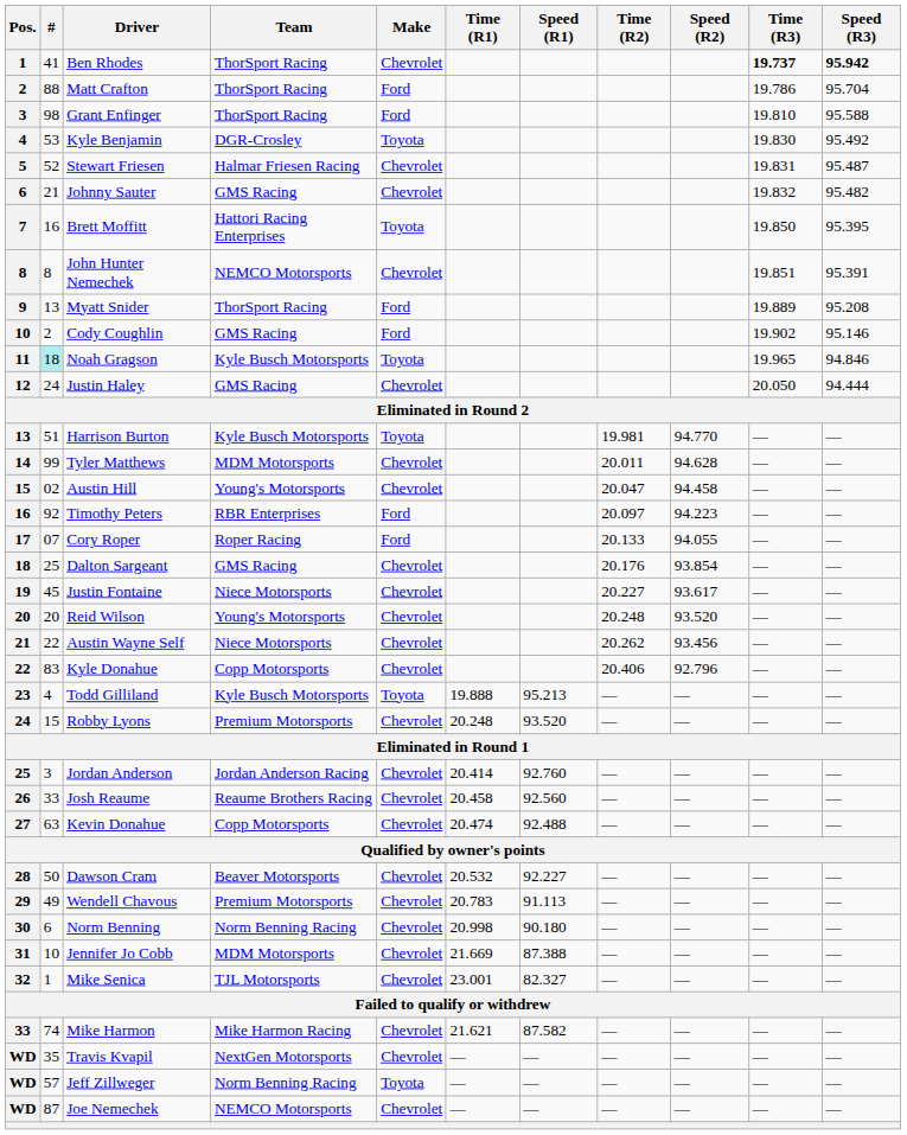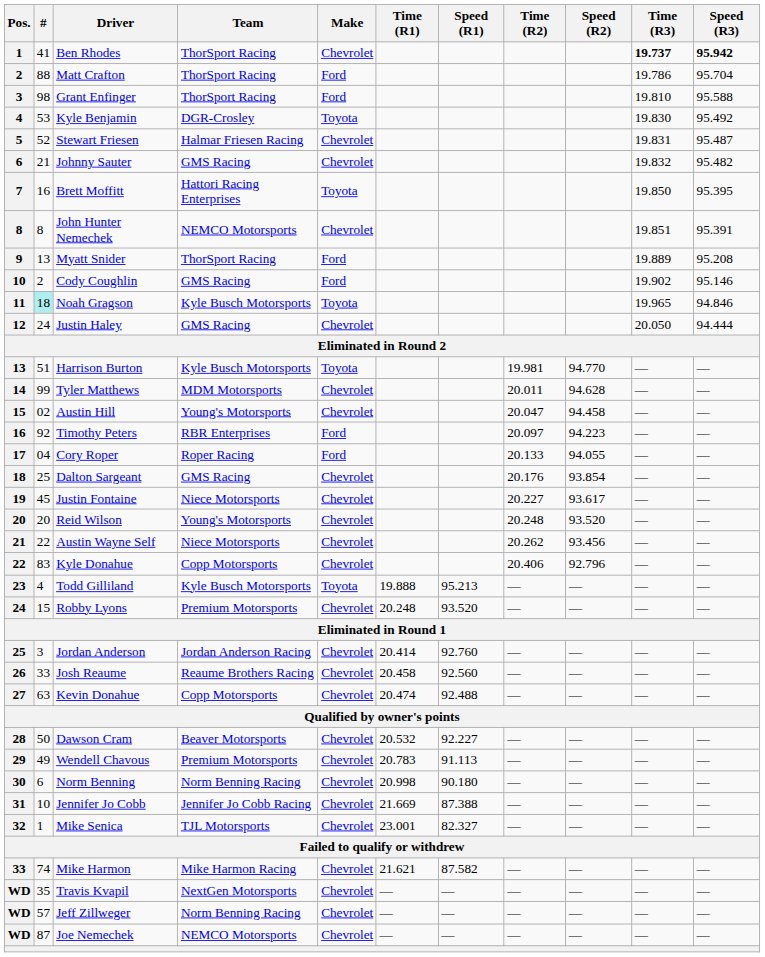Cory Roper | #: 07 -> 04
Jennifer Jo Cobb | Team: MDM Motorsports -> Jennifer Jo Cobb Racing
Jeff Zillweger | Make: Toyota -> Chevrolet
